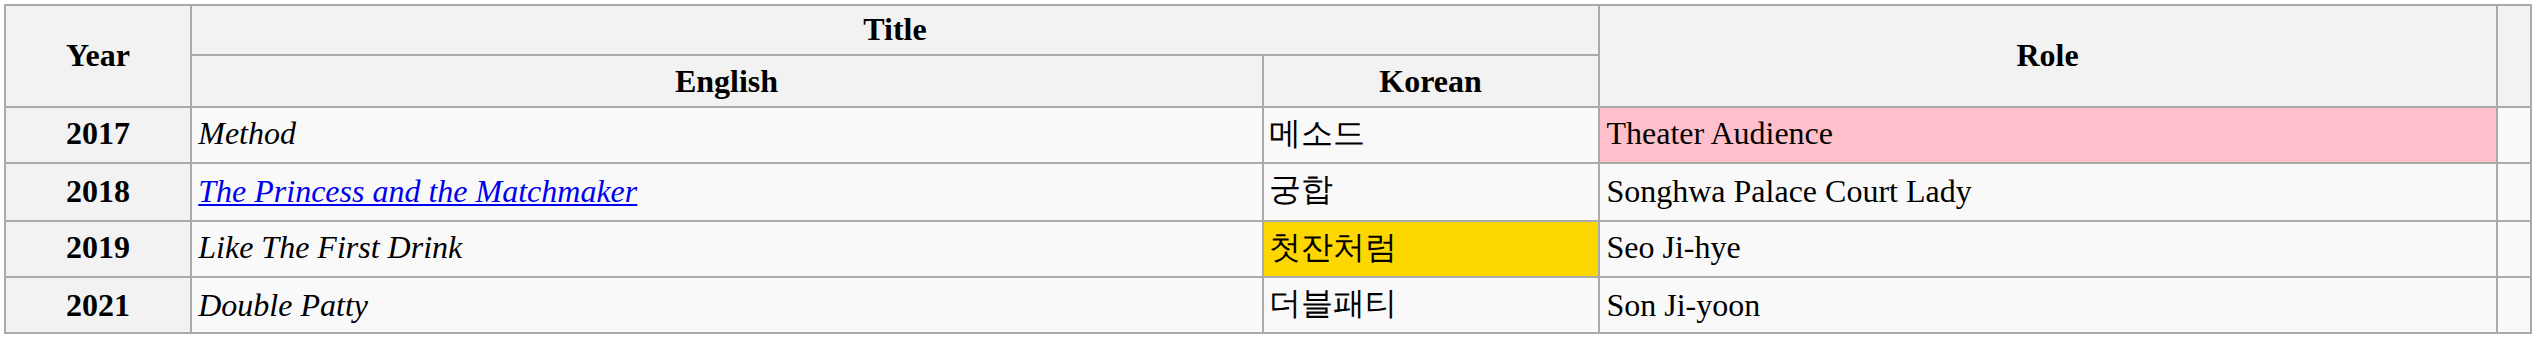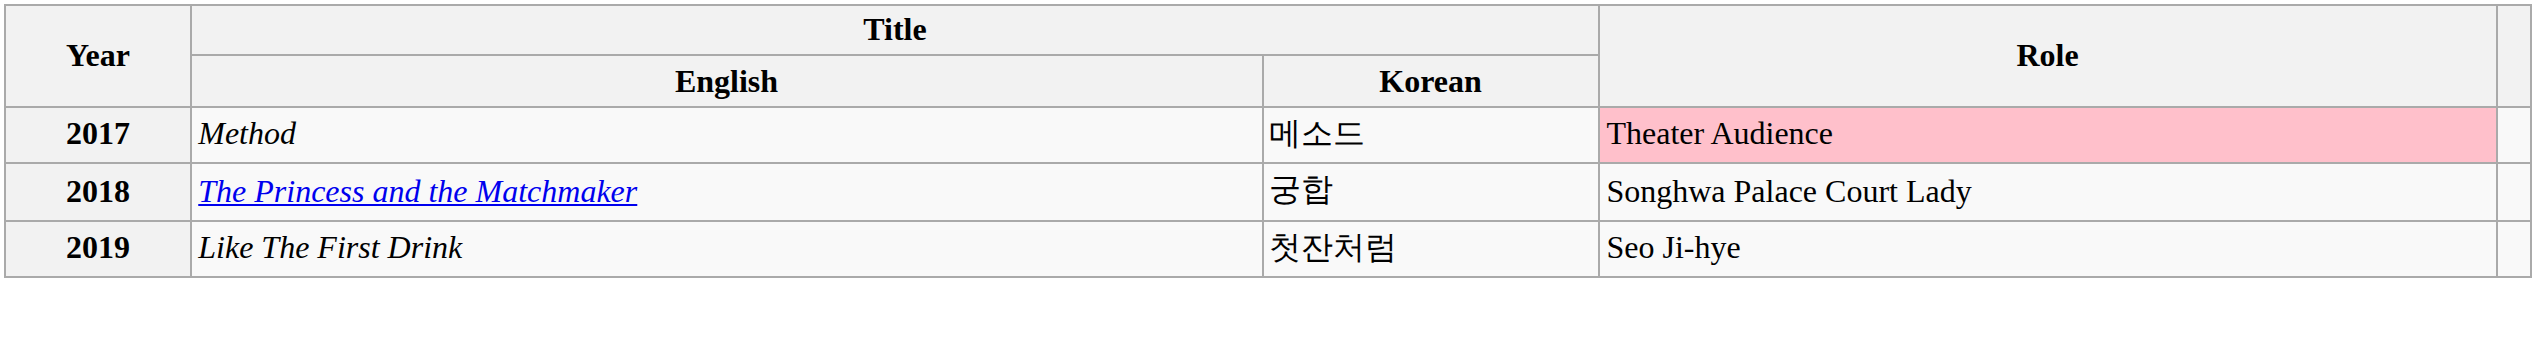2019 | Title / Korean: gold background -> no background
- row: 2021 | Double Patty | 더블패티 | Son Ji-yoon
